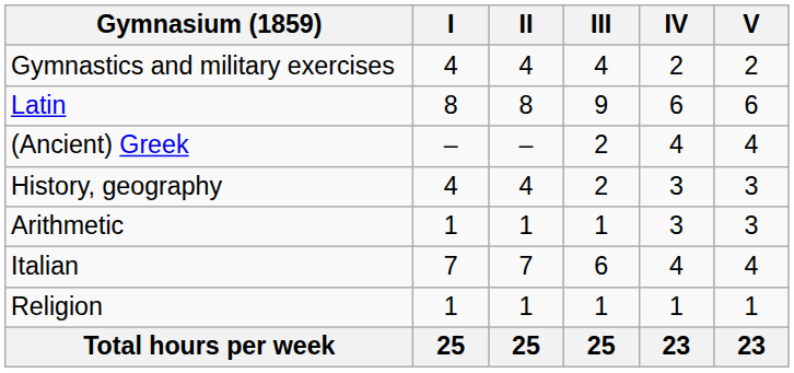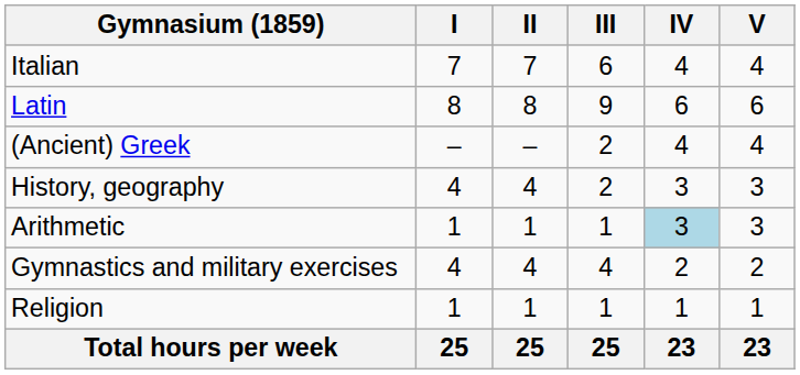rows swapped: Italian <-> Gymnastics and military exercises
Arithmetic | IV: no background -> lightblue background
